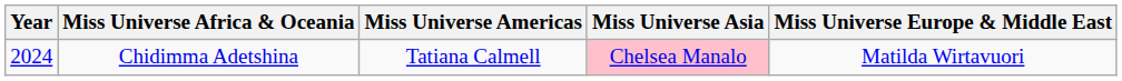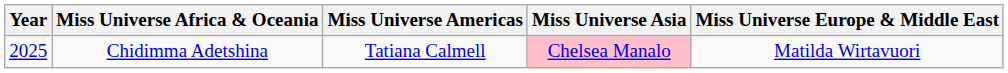Chidimma Adetshina | Year: 2024 -> 2025
